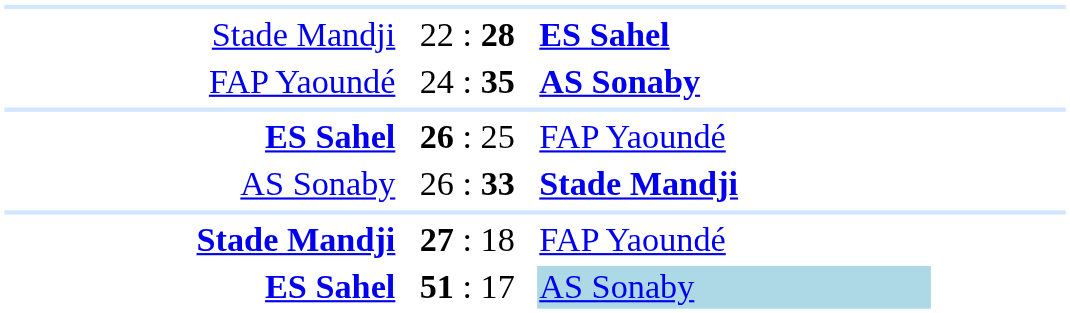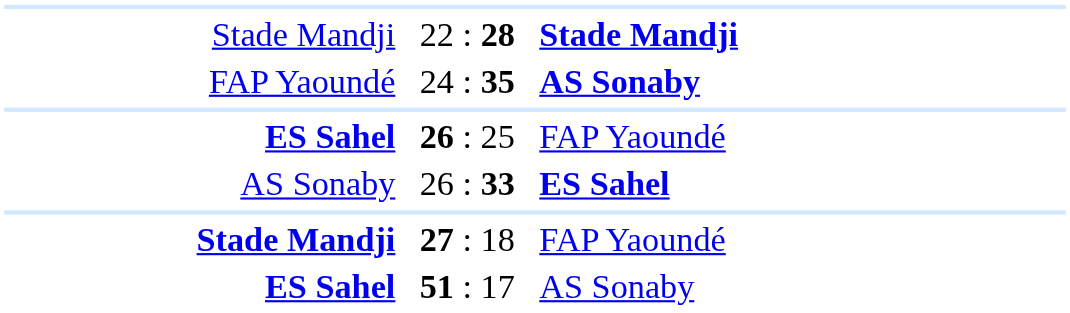22 : 28 | column 3: ES Sahel -> Stade Mandji
26 : 33 | column 3: Stade Mandji -> ES Sahel
51 : 17 | column 3: lightblue background -> no background
